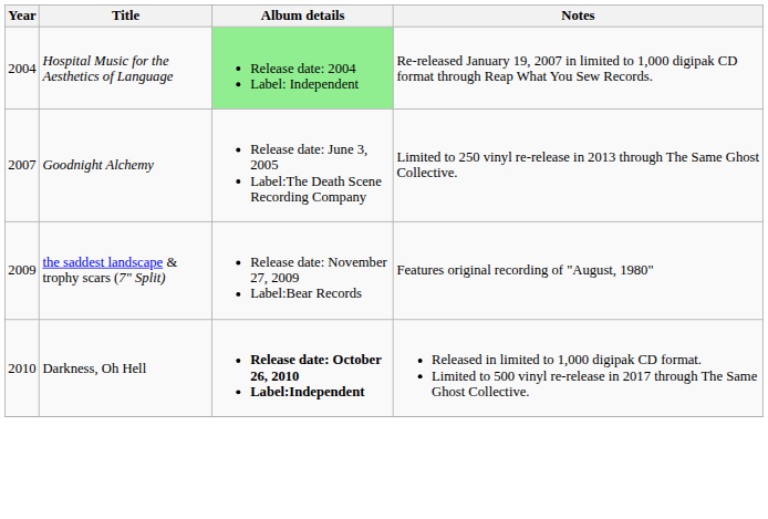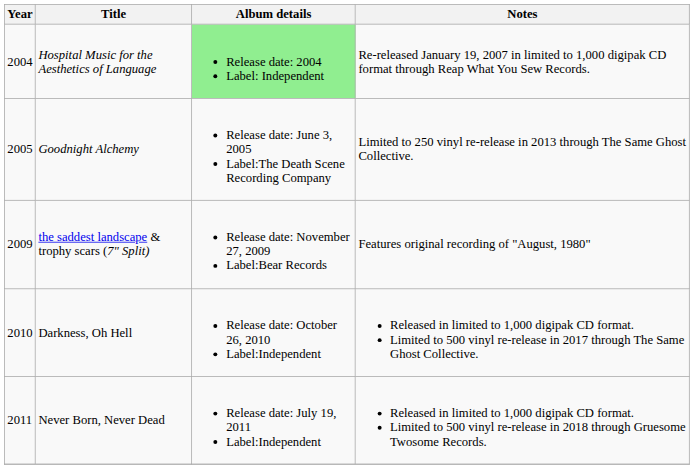Goodnight Alchemy | Year: 2007 -> 2005
Darkness, Oh Hell | Album details: bold -> normal
+ row: 2011 | Never Born, Never Dead | Release date: July 19, 2011 Label:Independent | Released in limited to 1,000 digipak CD format. Limited to 500 vinyl re-release in 2018 through Gruesome Twosome Records.
